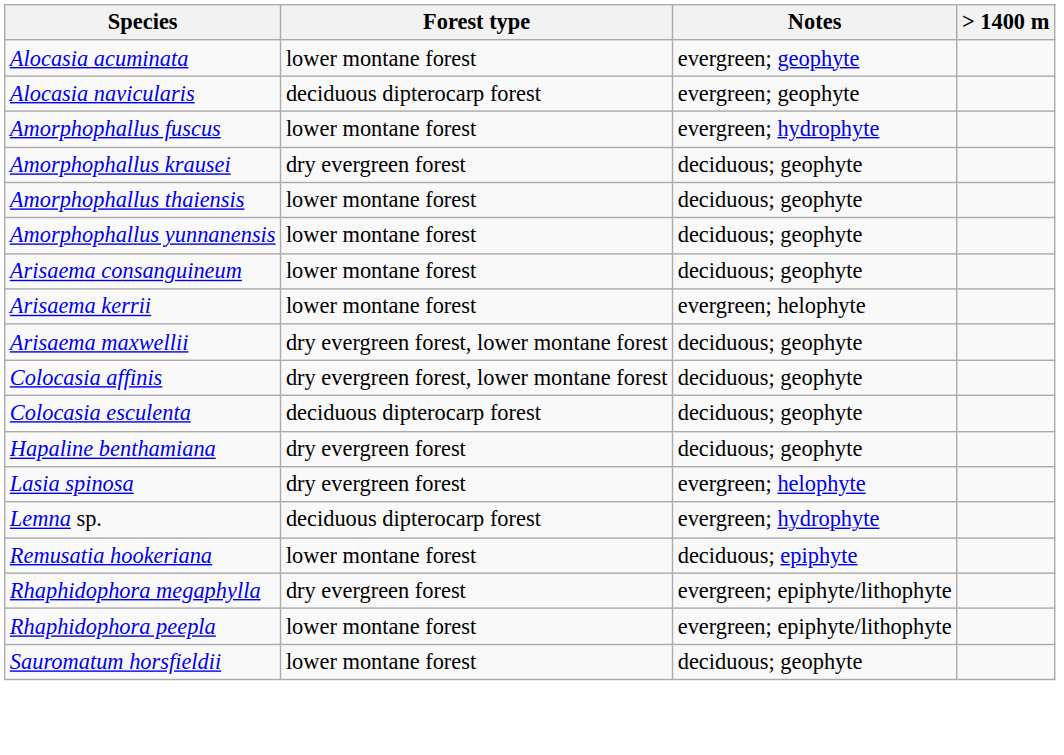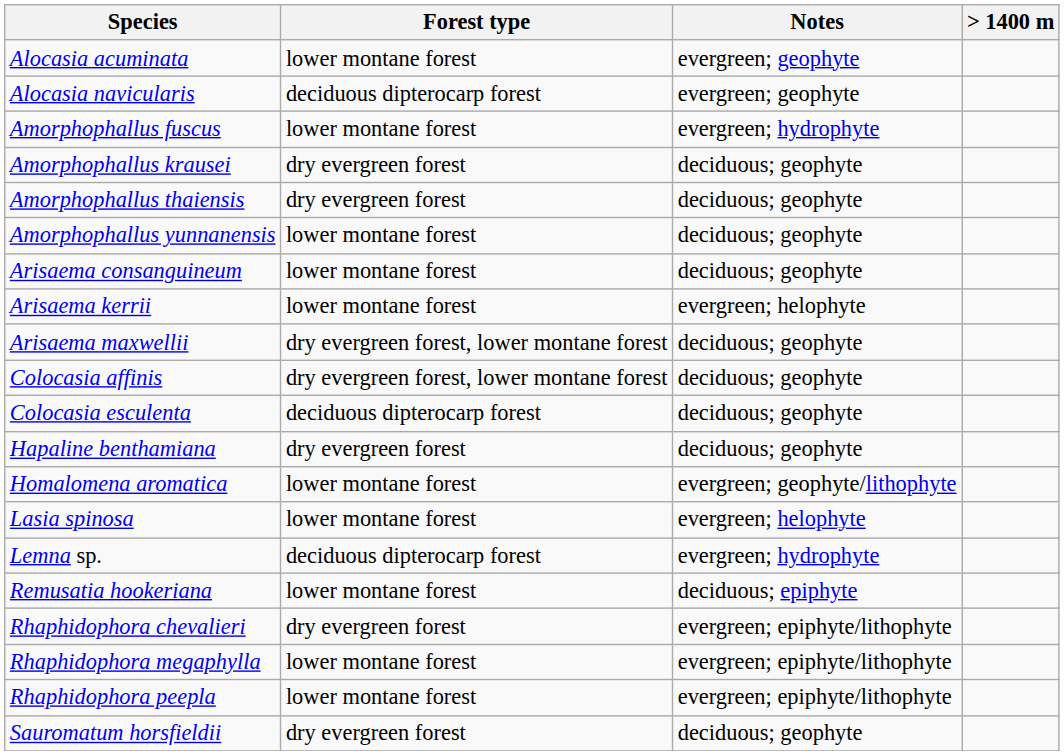Amorphophallus thaiensis | Forest type: lower montane forest -> dry evergreen forest
+ row: Homalomena aromatica | lower montane forest | evergreen; geophyte/lithophyte
Lasia spinosa | Forest type: dry evergreen forest -> lower montane forest
+ row: Rhaphidophora chevalieri | dry evergreen forest | evergreen; epiphyte/lithophyte
Rhaphidophora megaphylla | Forest type: dry evergreen forest -> lower montane forest
Sauromatum horsfieldii | Forest type: lower montane forest -> dry evergreen forest
